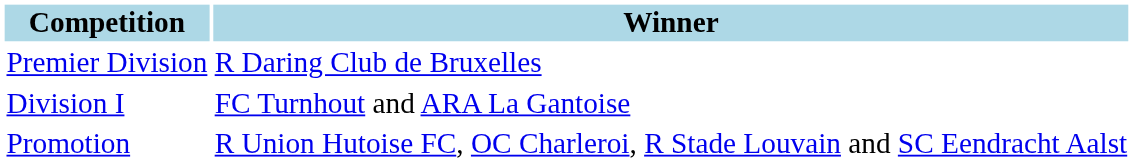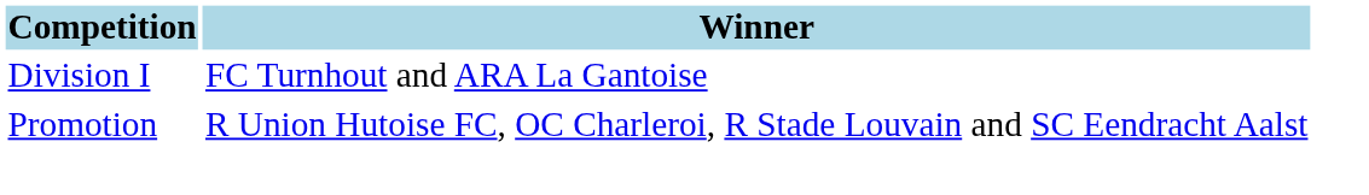- row: Premier Division | R Daring Club de Bruxelles
